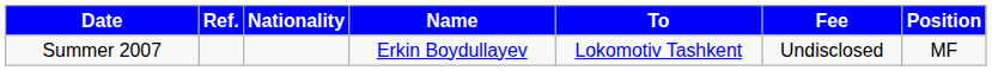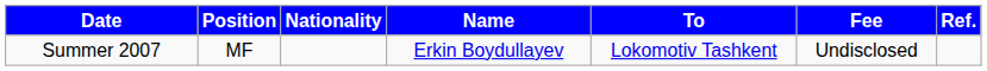columns swapped: Position <-> Ref.
